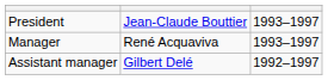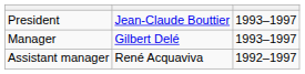Manager | column 2: René Acquaviva -> Gilbert Delé
Assistant manager | column 2: Gilbert Delé -> René Acquaviva
